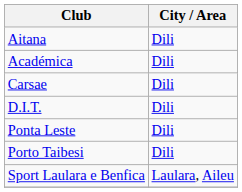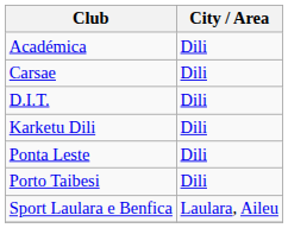- row: Aitana | Dili
+ row: Karketu Dili | Dili
